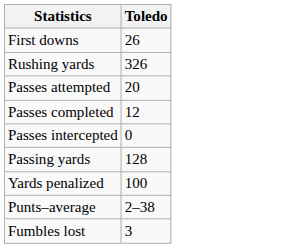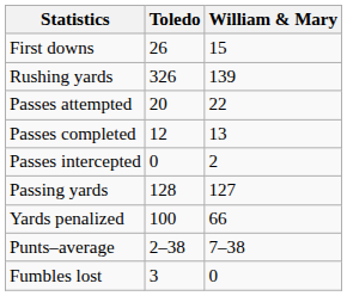+ column: William & Mary | 15 | 139 | 22 | 13 | 2 | 127 | 66 | 7–38 | 0
